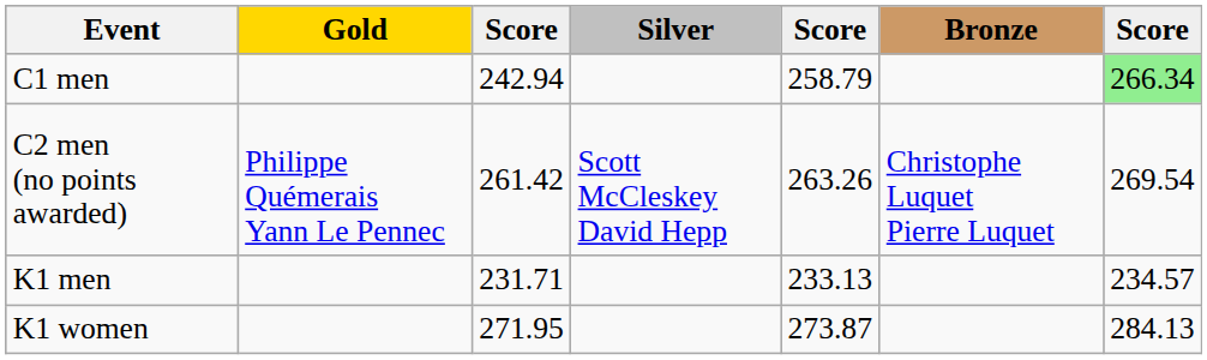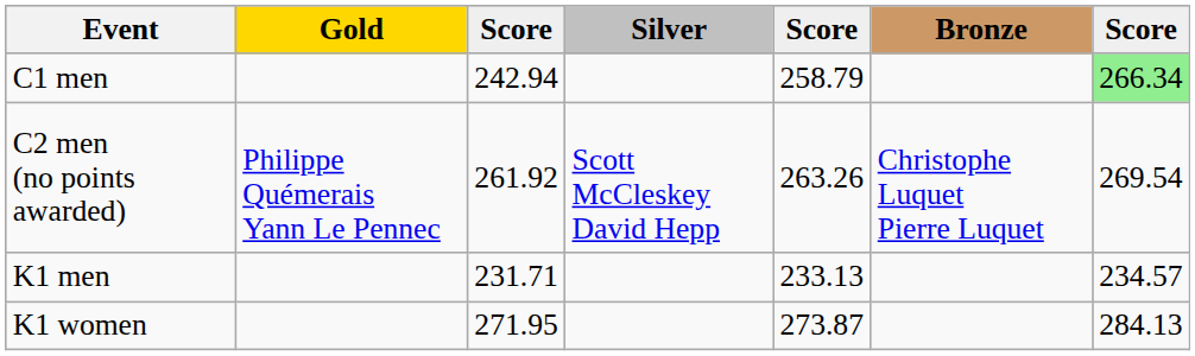C2 men (no points awarded) | column 3: 261.42 -> 261.92
